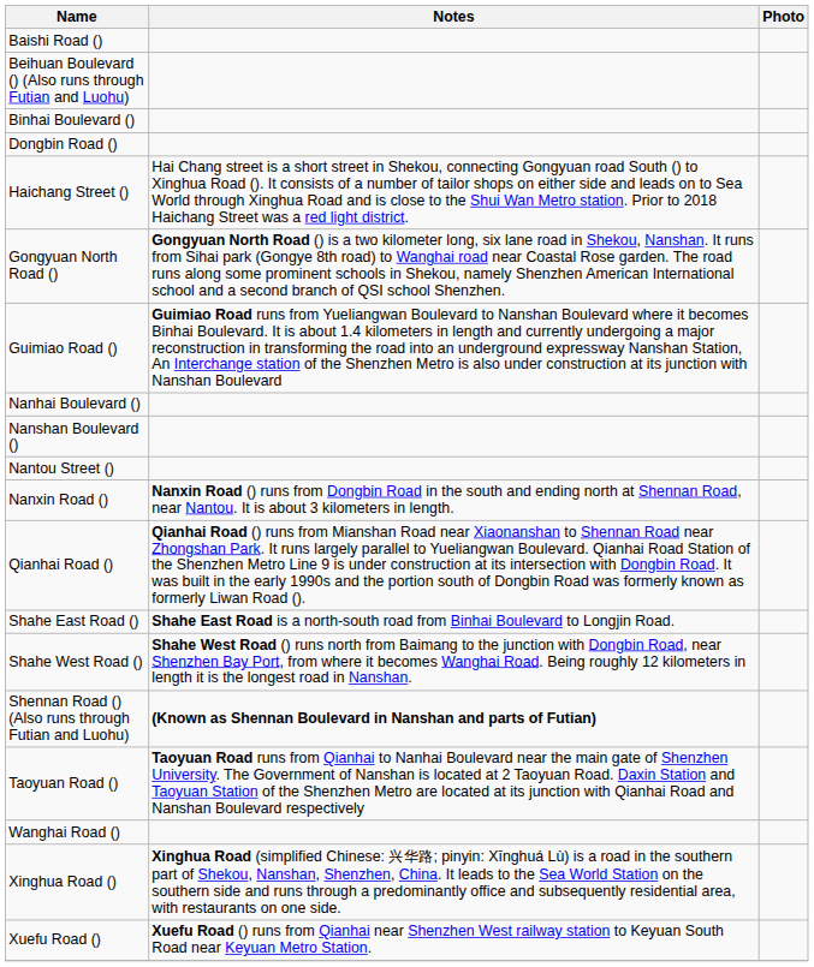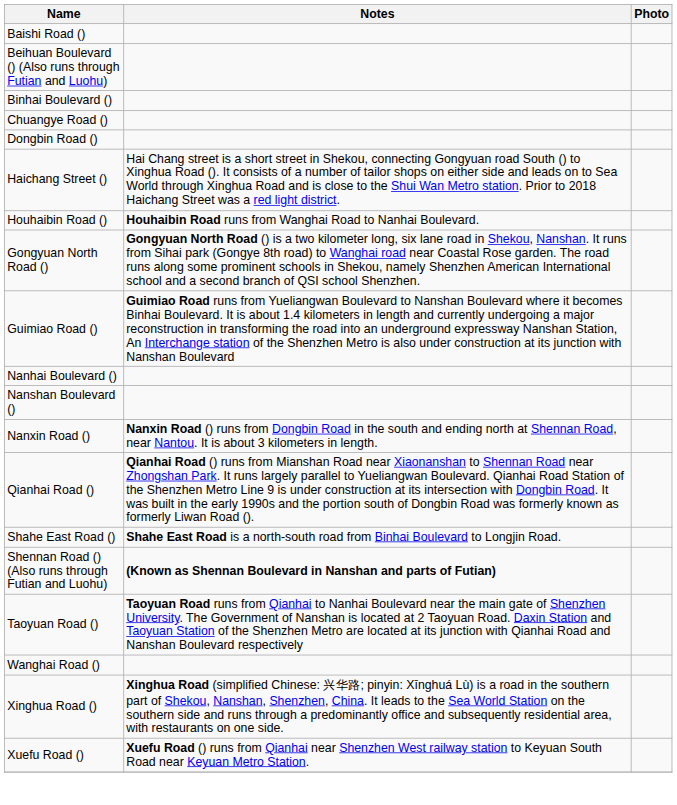+ row: Chuangye Road ()
+ row: Houhaibin Road () | Houhaibin Road runs from Wanghai Road to Nanhai Boulevard.
- row: Nantou Street ()
- row: Shahe West Road () | Shahe West Road () runs north from Baimang to the junction with Dongbin Road, near Shenzhen Bay Port, from where it becomes Wanghai Road. Being roughly 12 kilometers in length it is the longest road in Nanshan.
